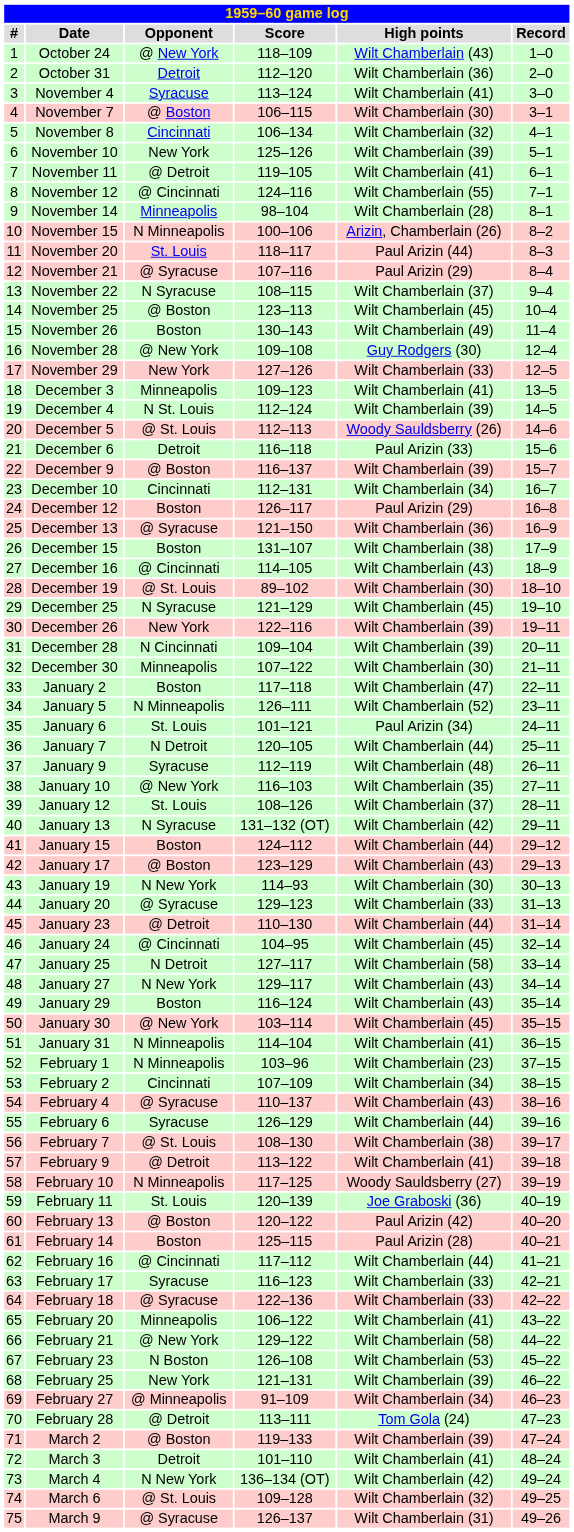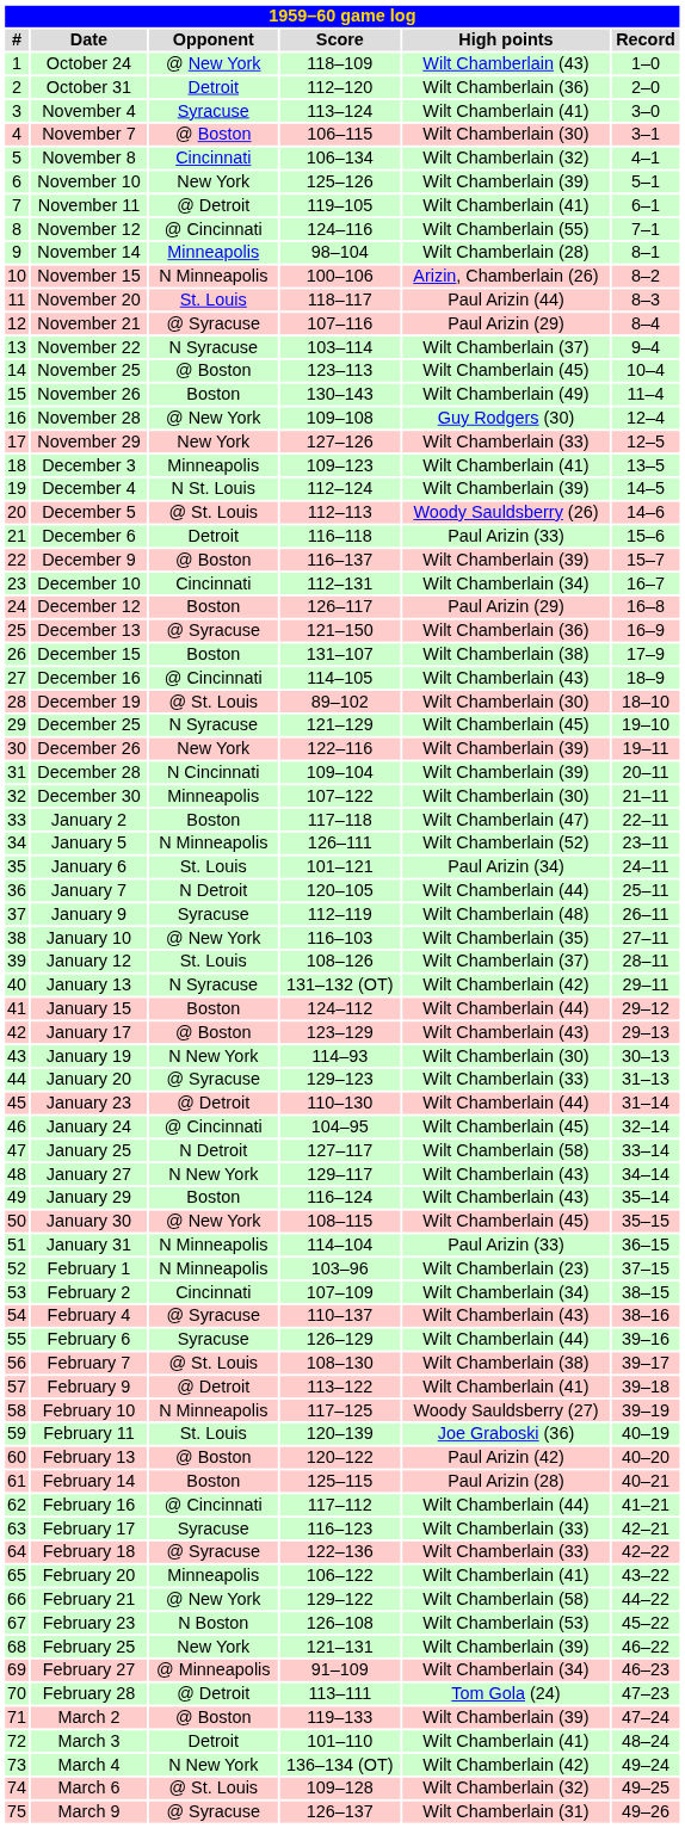November 22 | Score: 108–115 -> 103–114
January 30 | Score: 103–114 -> 108–115
January 31 | High points: Wilt Chamberlain (41) -> Paul Arizin (33)
